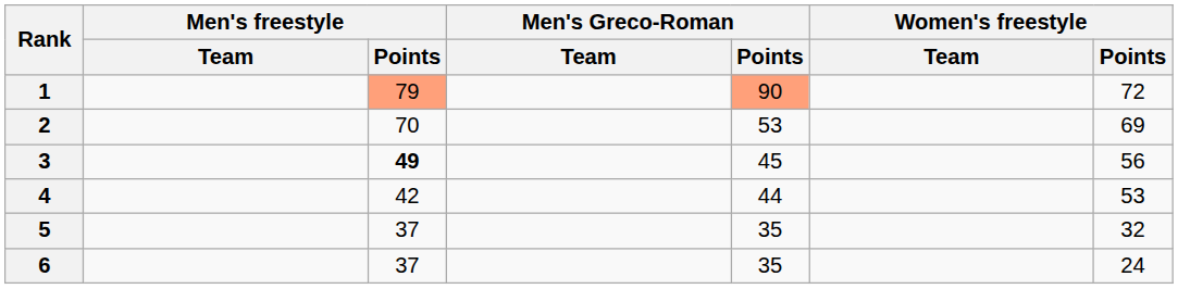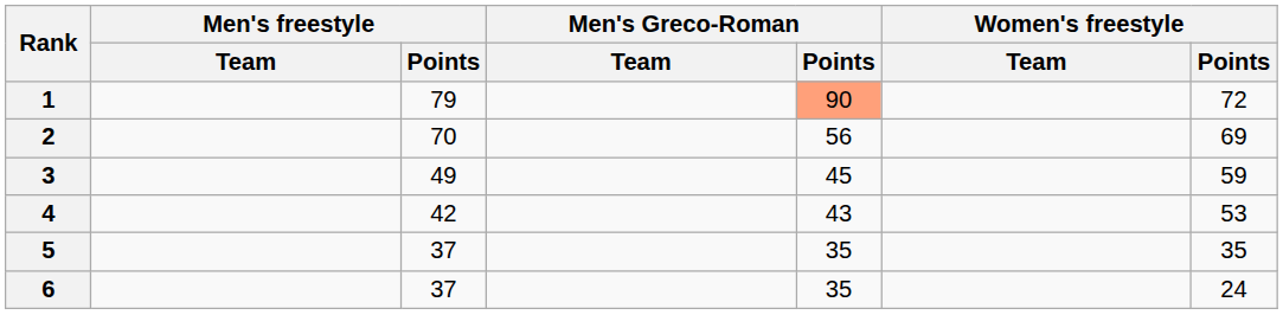1 | Men's freestyle / Points: lightsalmon background -> no background
2 | Men's Greco-Roman / Points: 53 -> 56
3 | Men's freestyle / Points: bold -> normal
3 | Women's freestyle / Points: 56 -> 59
4 | Men's Greco-Roman / Points: 44 -> 43
5 | Women's freestyle / Points: 32 -> 35
